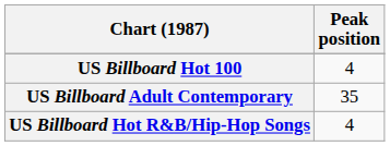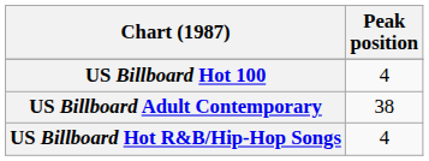US Billboard Adult Contemporary | Peak position: 35 -> 38
